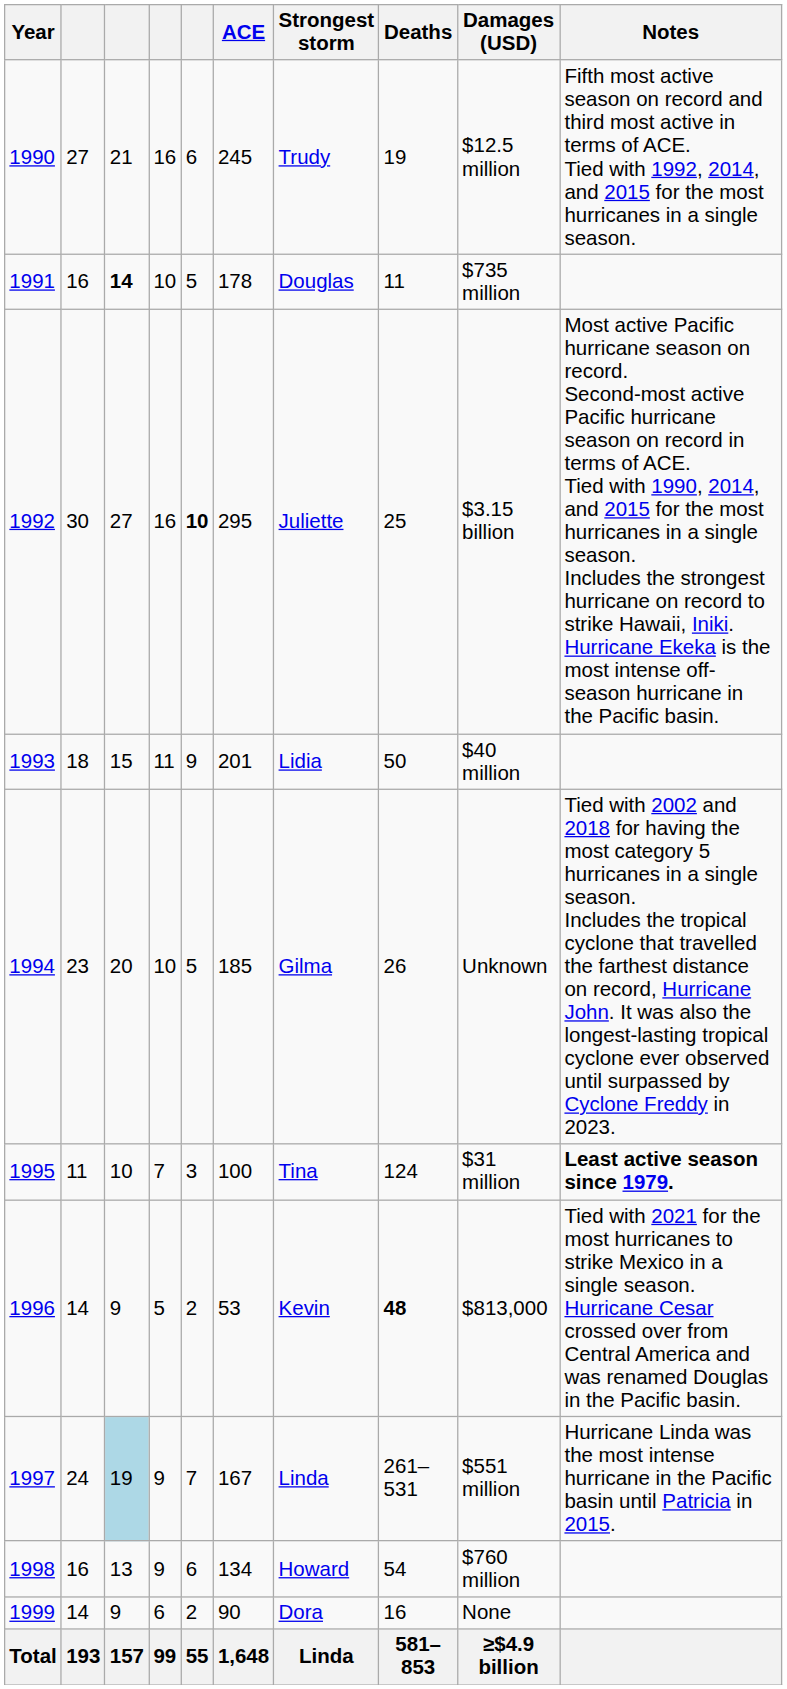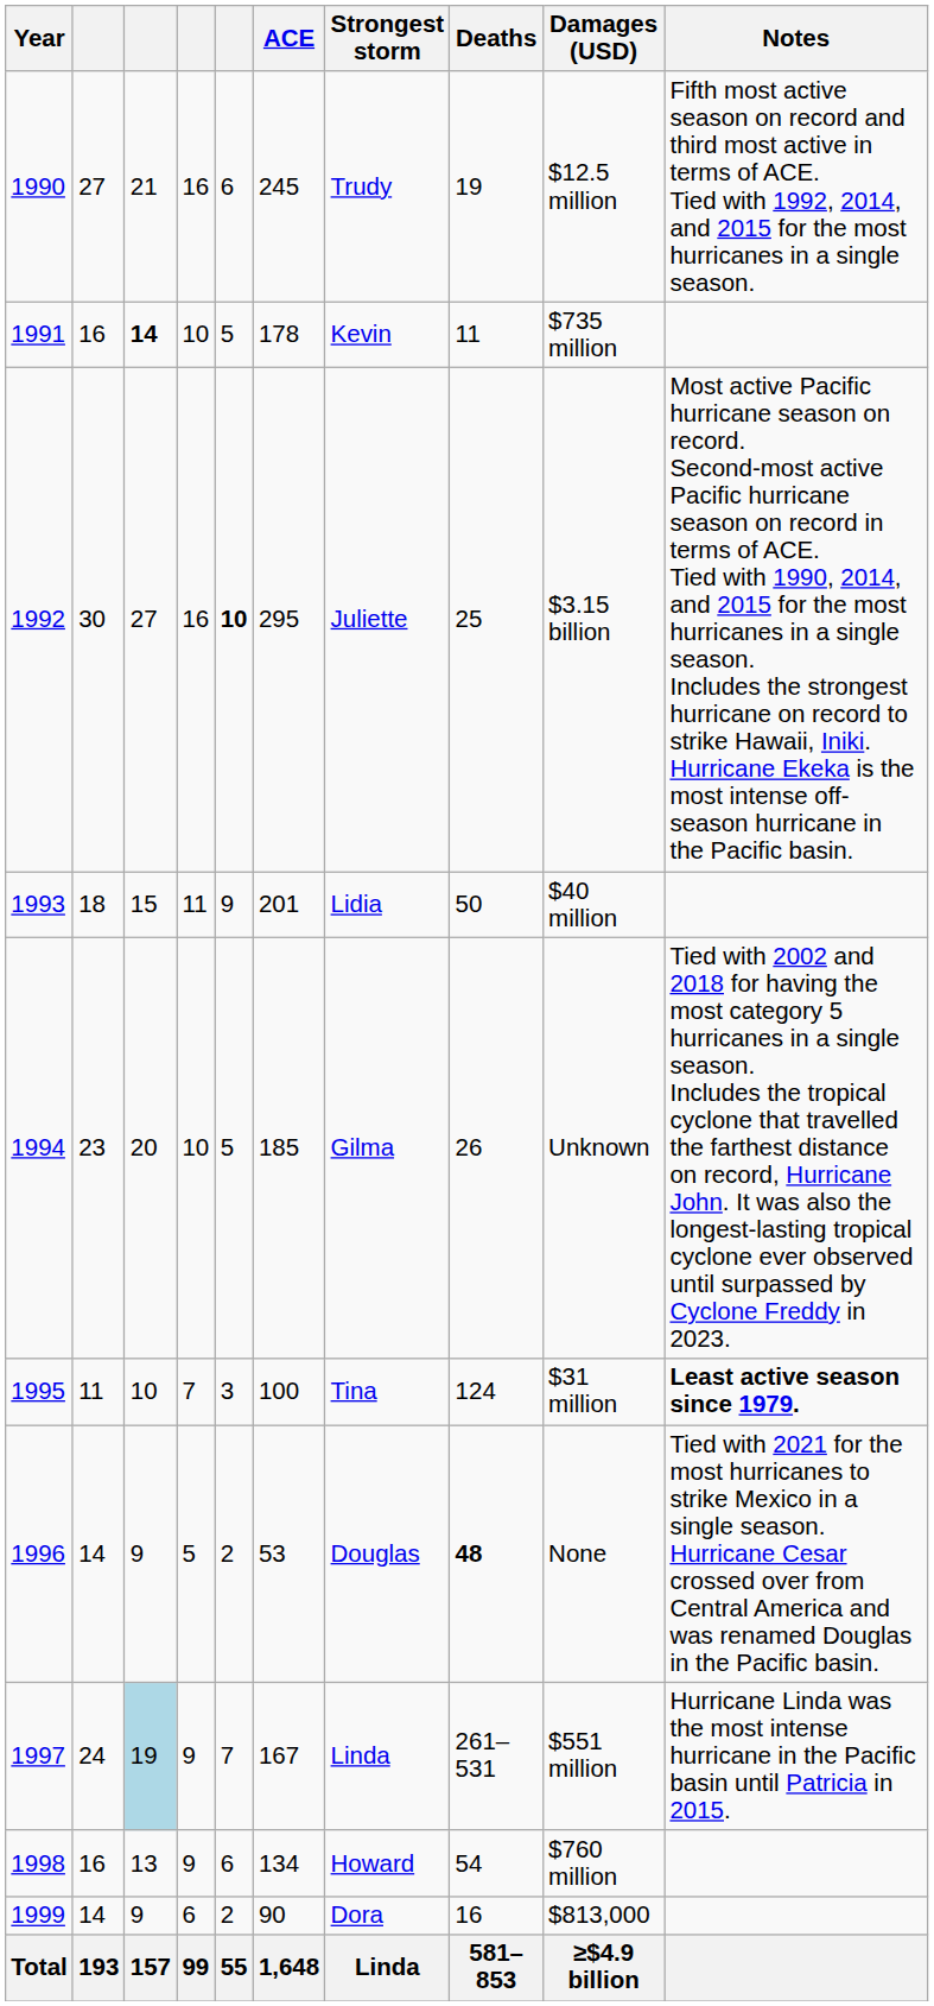1991 | Strongest storm: Douglas -> Kevin
1996 | Strongest storm: Kevin -> Douglas
1996 | Damages (USD): $813,000 -> None
1999 | Damages (USD): None -> $813,000
